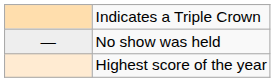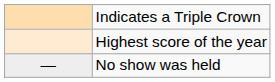rows swapped: Highest score of the year <-> No show was held
